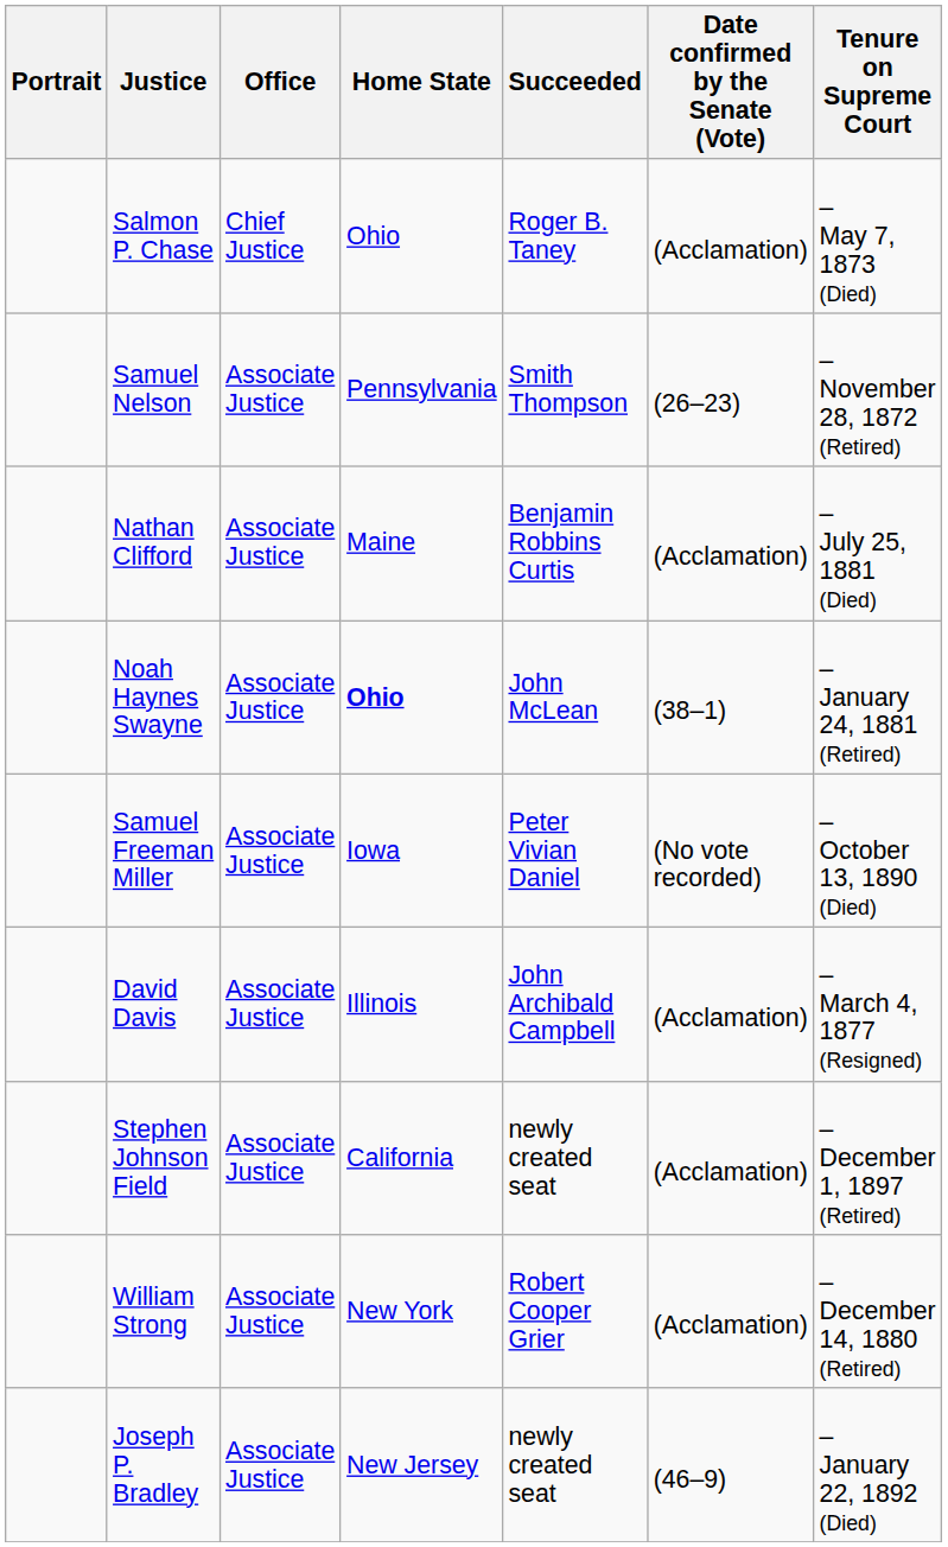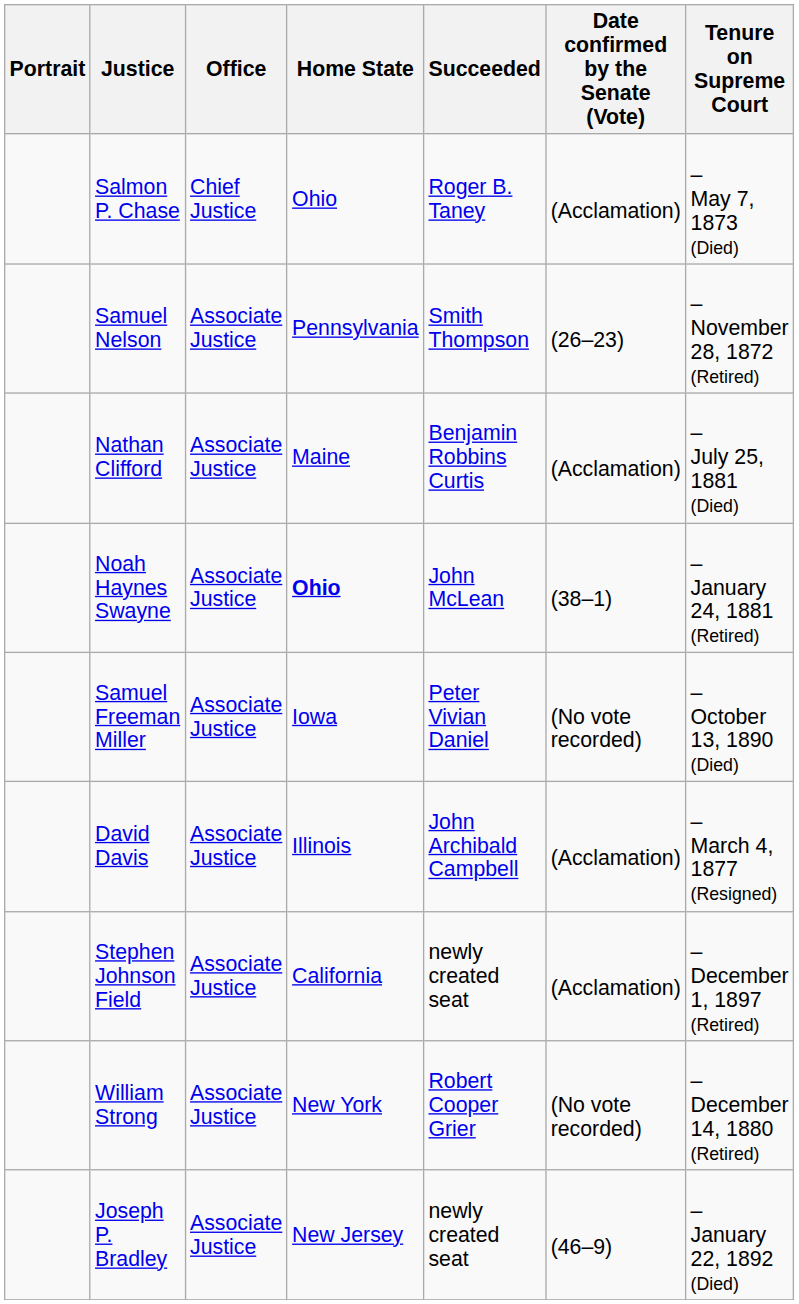William Strong | Date confirmed by the Senate (Vote): (Acclamation) -> (No vote recorded)
